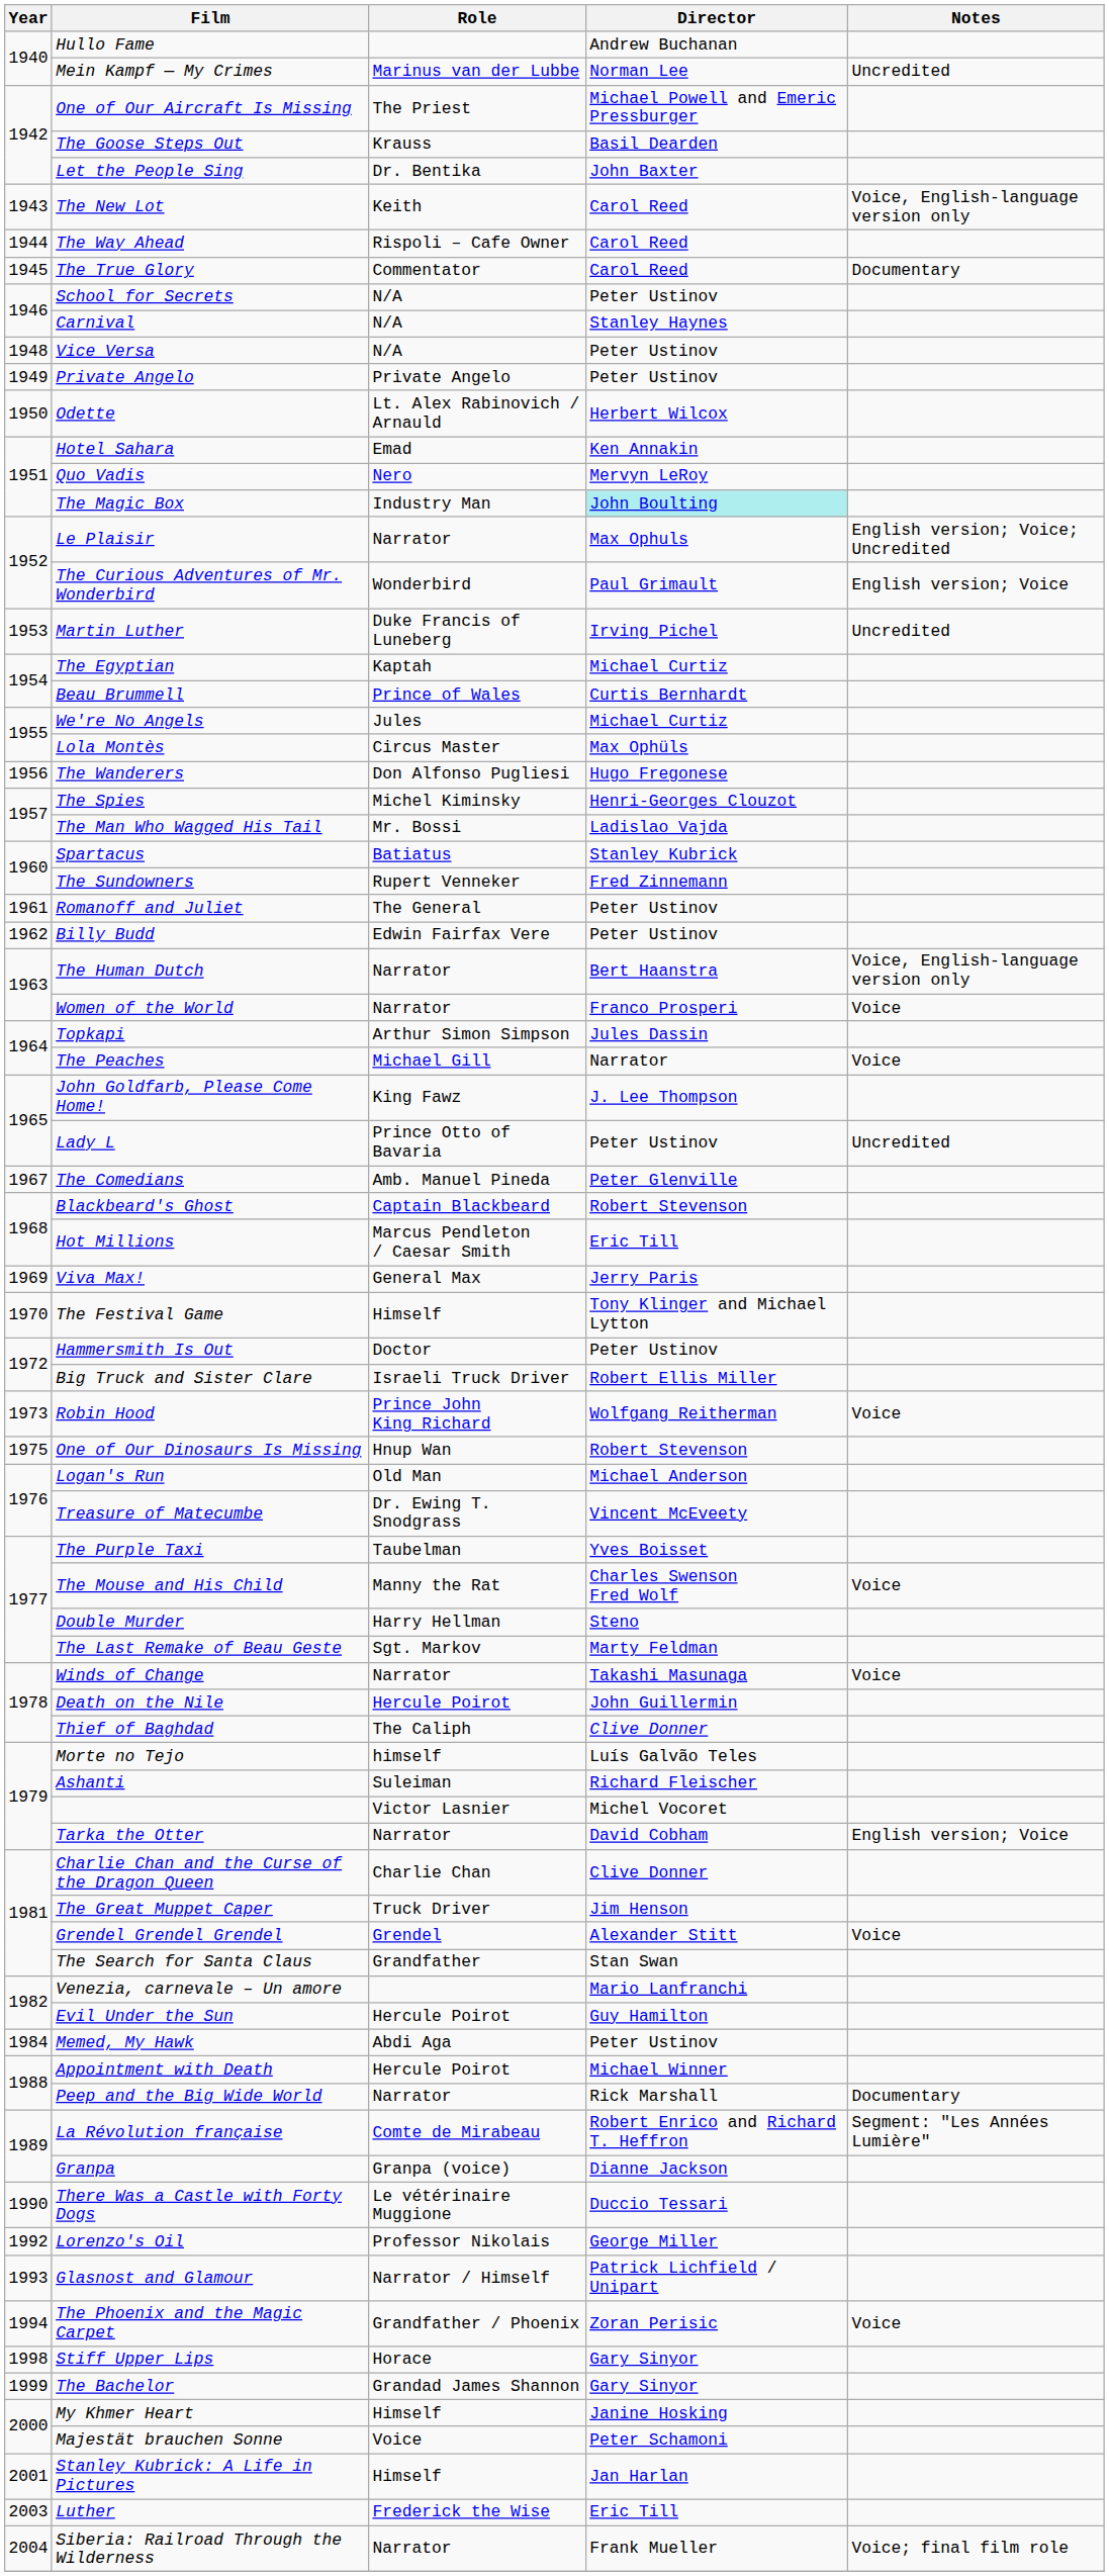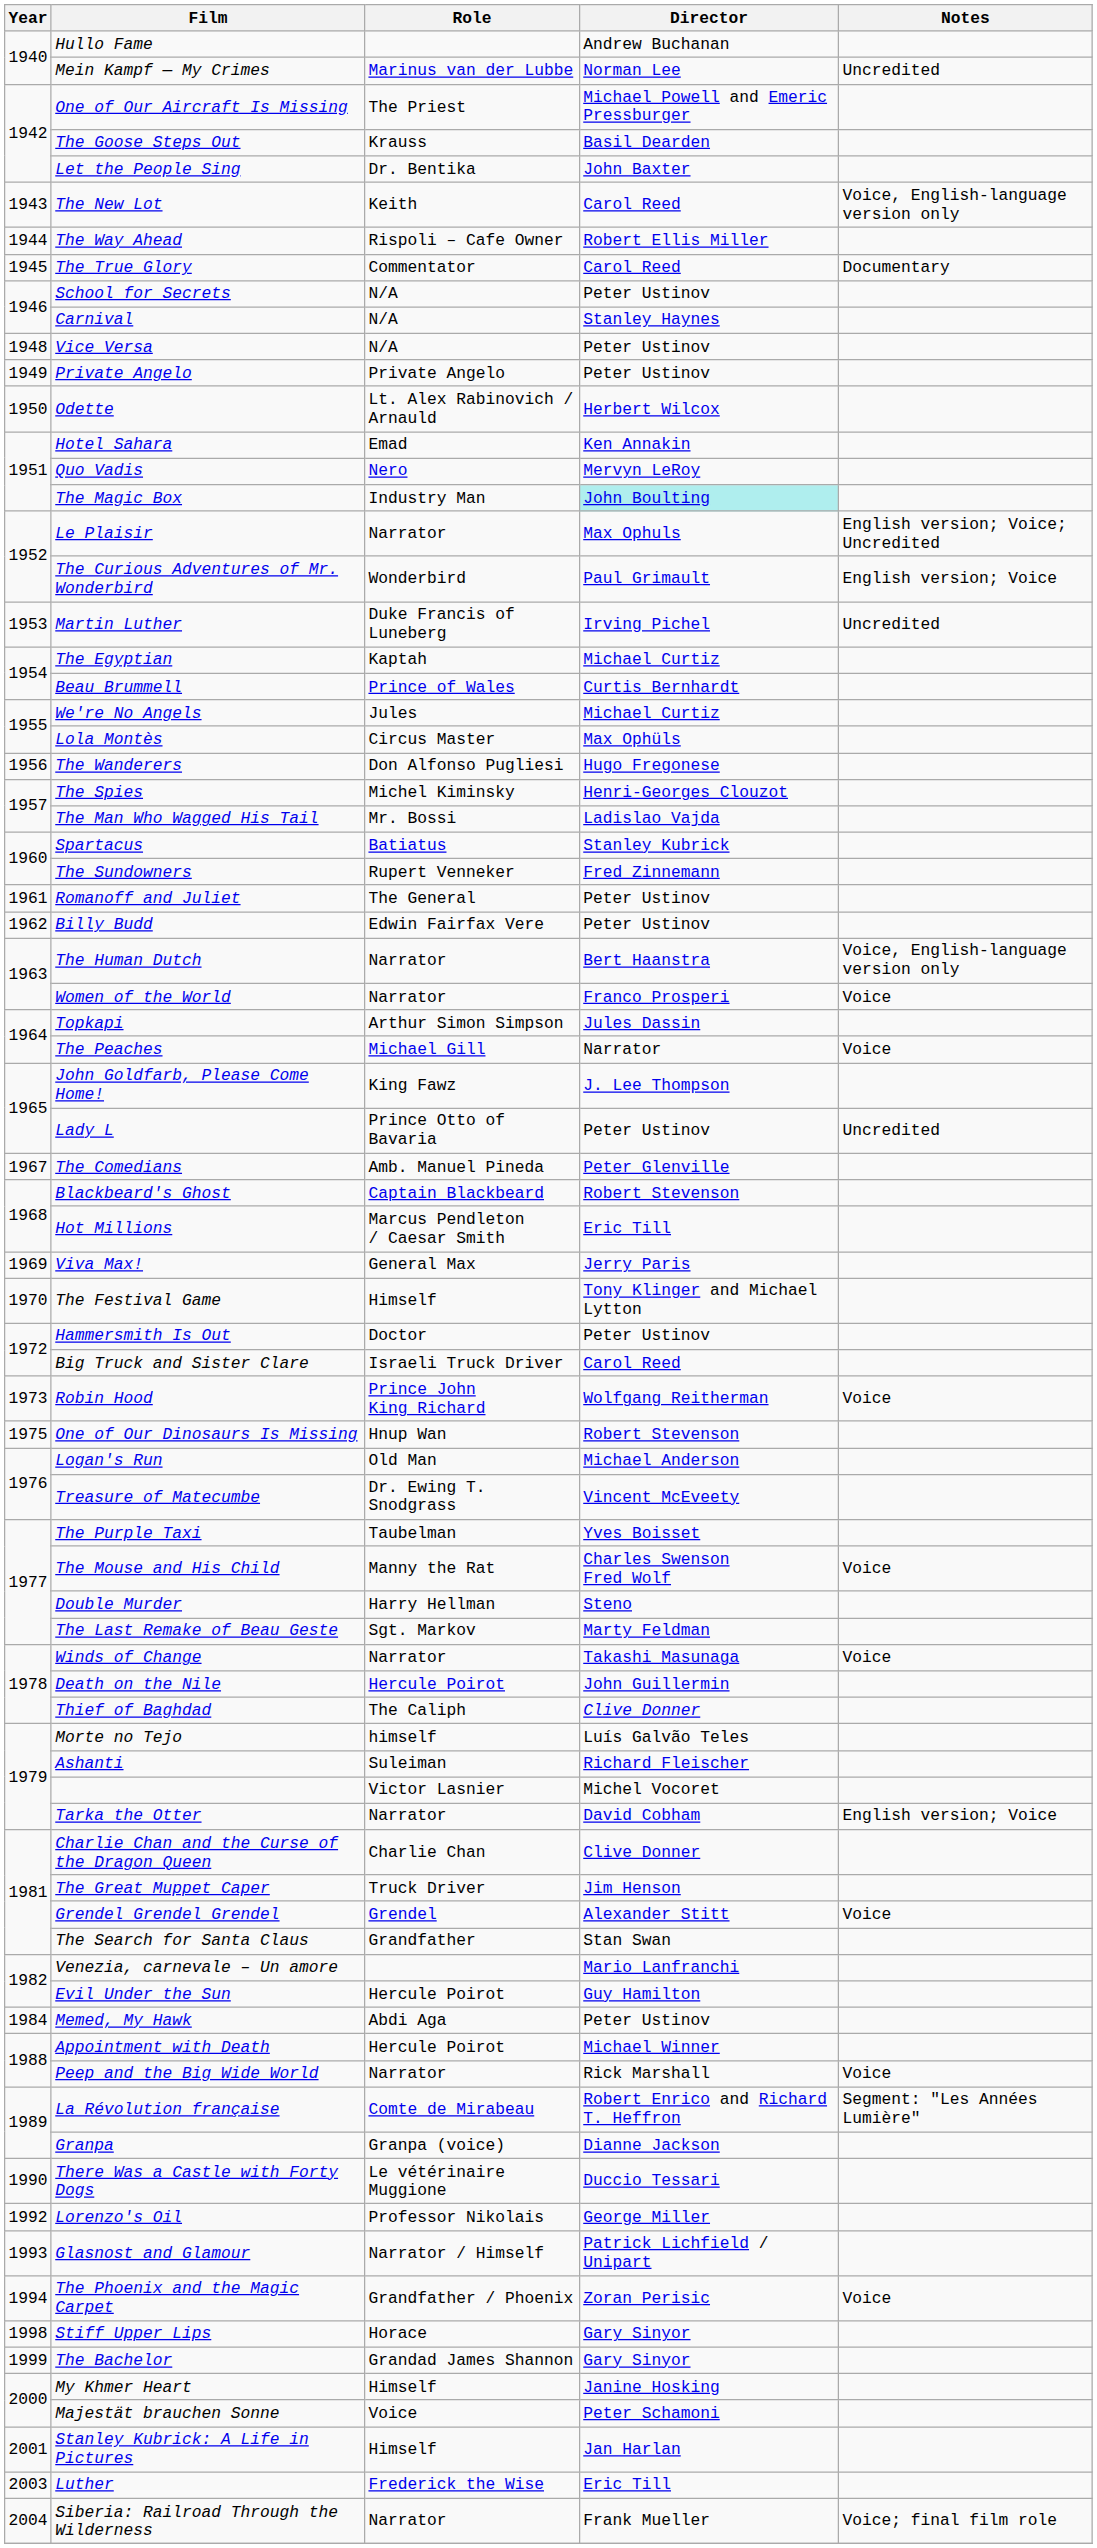The Way Ahead | Director: Carol Reed -> Robert Ellis Miller
Big Truck and Sister Clare | Director: Robert Ellis Miller -> Carol Reed
Peep and the Big Wide World | Notes: Documentary -> Voice
